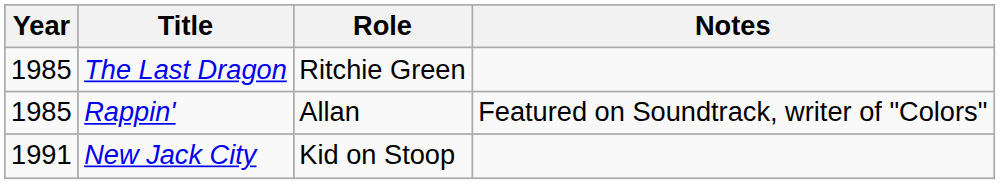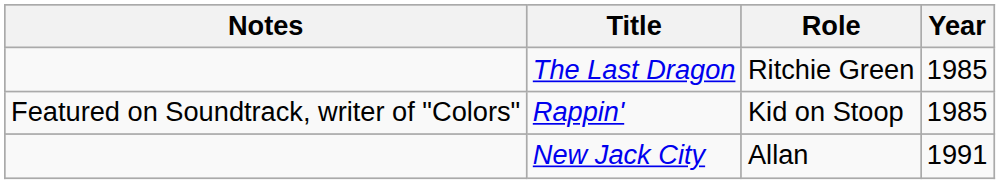columns swapped: Year <-> Notes
Rappin' | Role: Allan -> Kid on Stoop
New Jack City | Role: Kid on Stoop -> Allan
